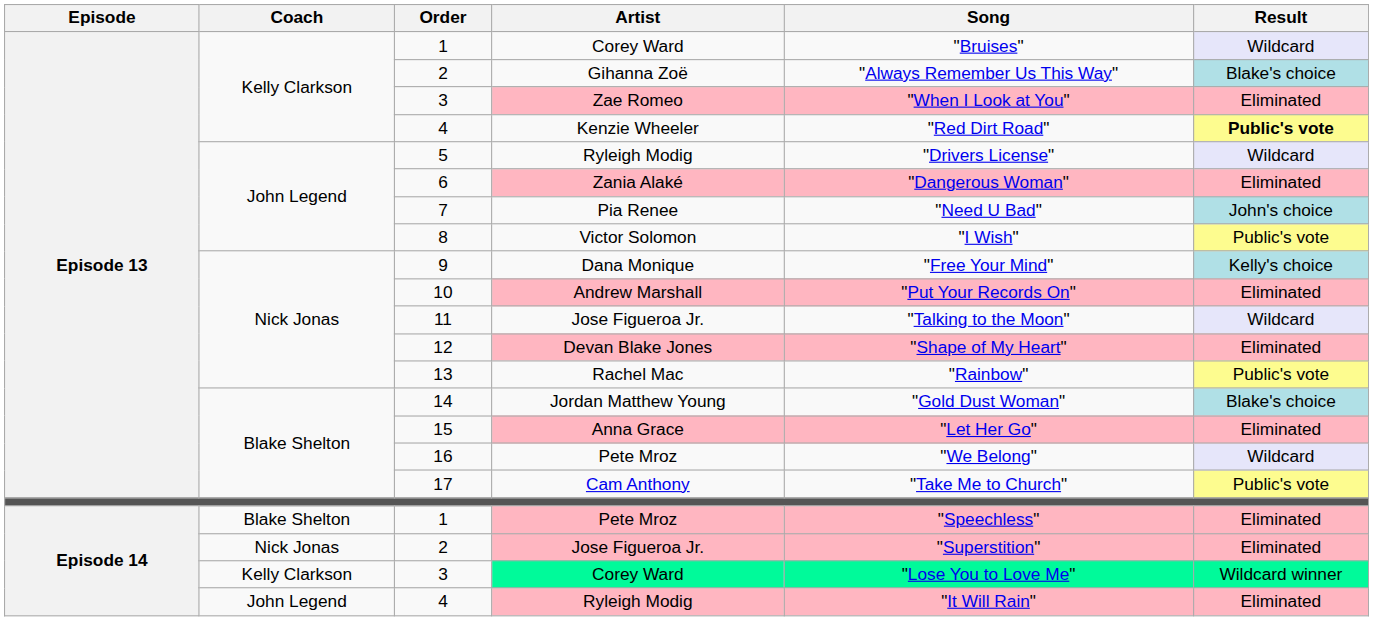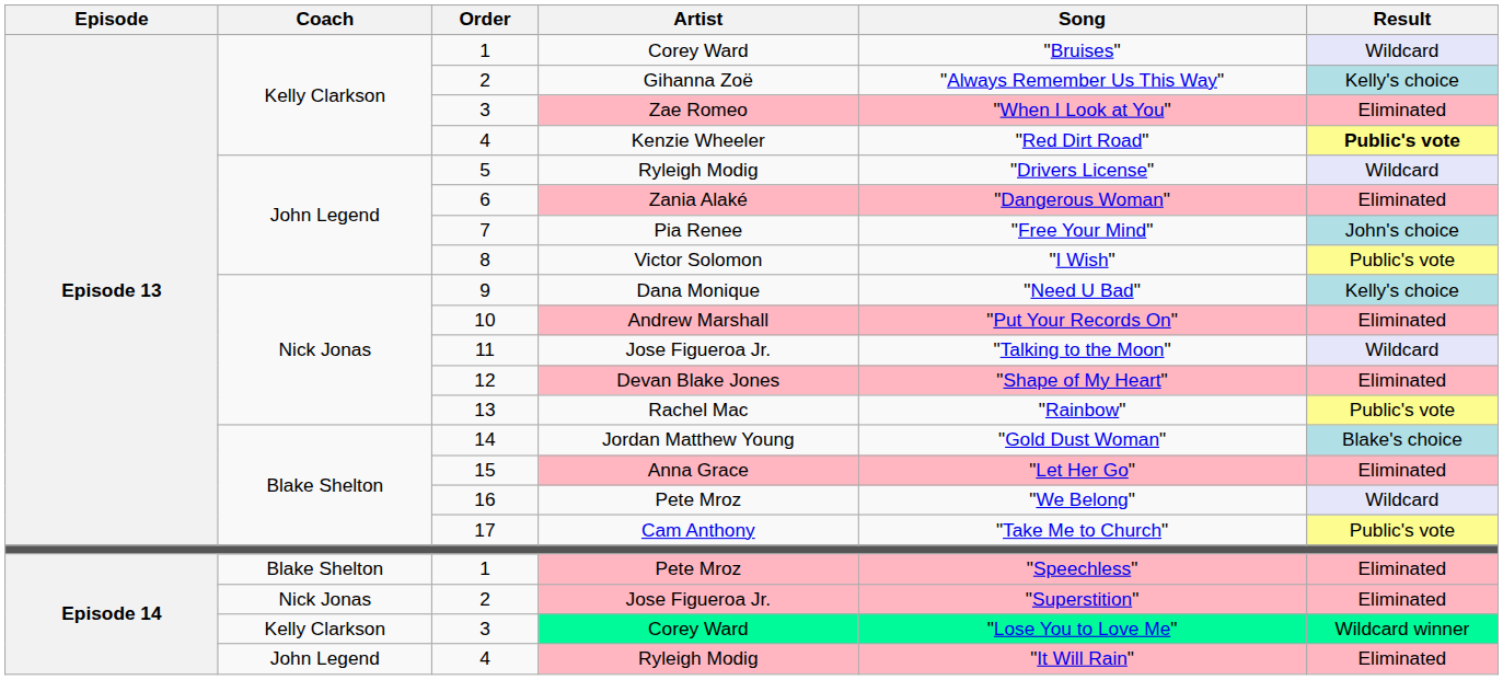2 / Gihanna Zoë | Result: Blake's choice -> Kelly's choice
7 | Song: "Need U Bad" -> "Free Your Mind"
9 | Song: "Free Your Mind" -> "Need U Bad"
